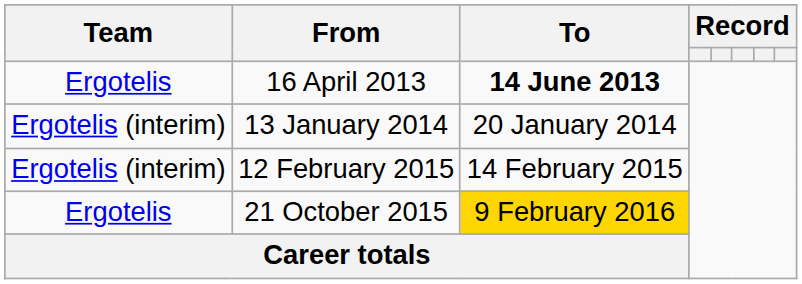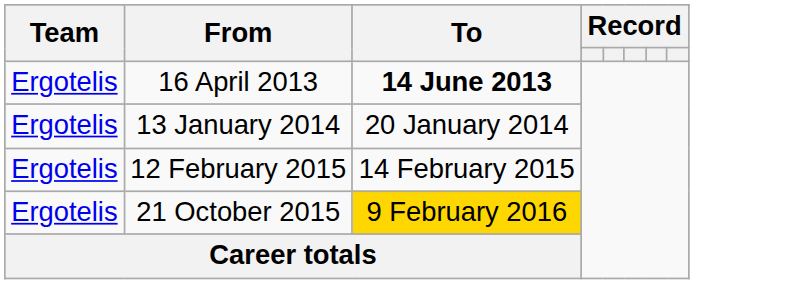13 January 2014 | Team: Ergotelis (interim) -> Ergotelis
12 February 2015 | Team: Ergotelis (interim) -> Ergotelis
